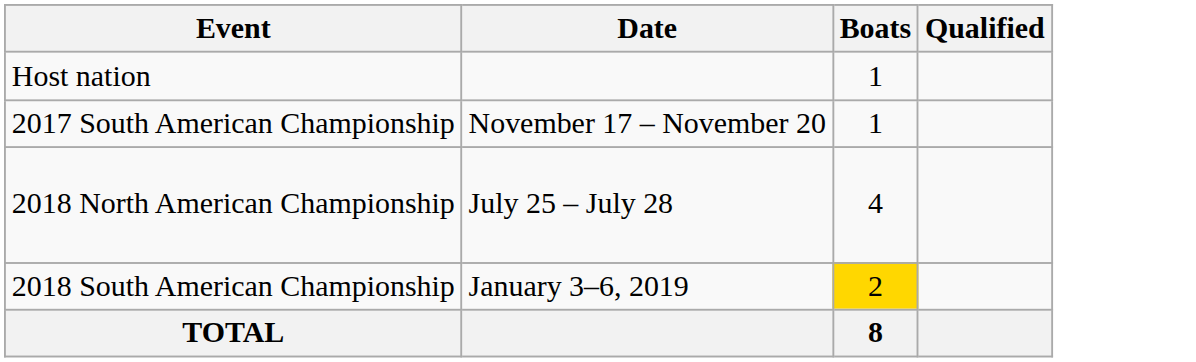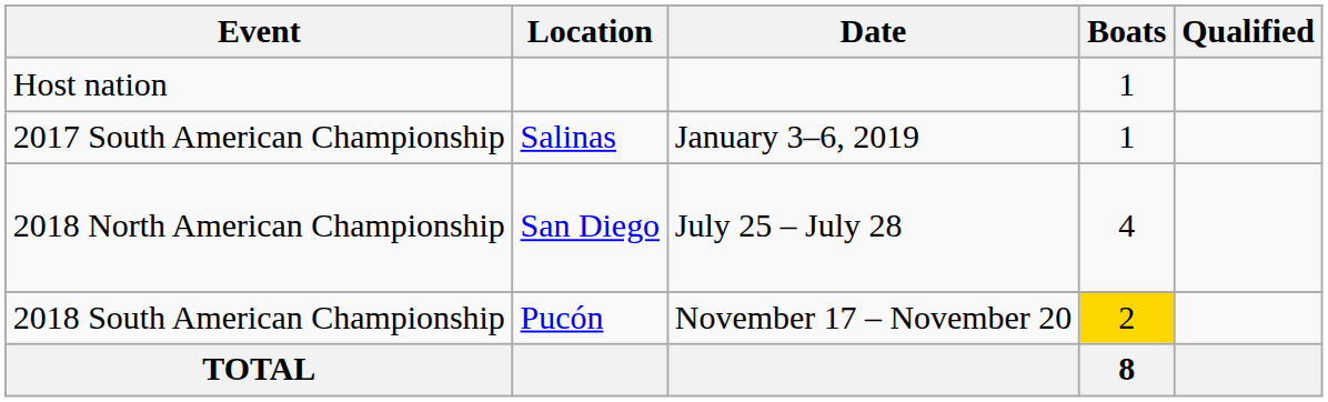+ column: Location | Salinas | San Diego | Pucón
2017 South American Championship | Date: November 17 – November 20 -> January 3–6, 2019
2018 South American Championship | Date: January 3–6, 2019 -> November 17 – November 20
